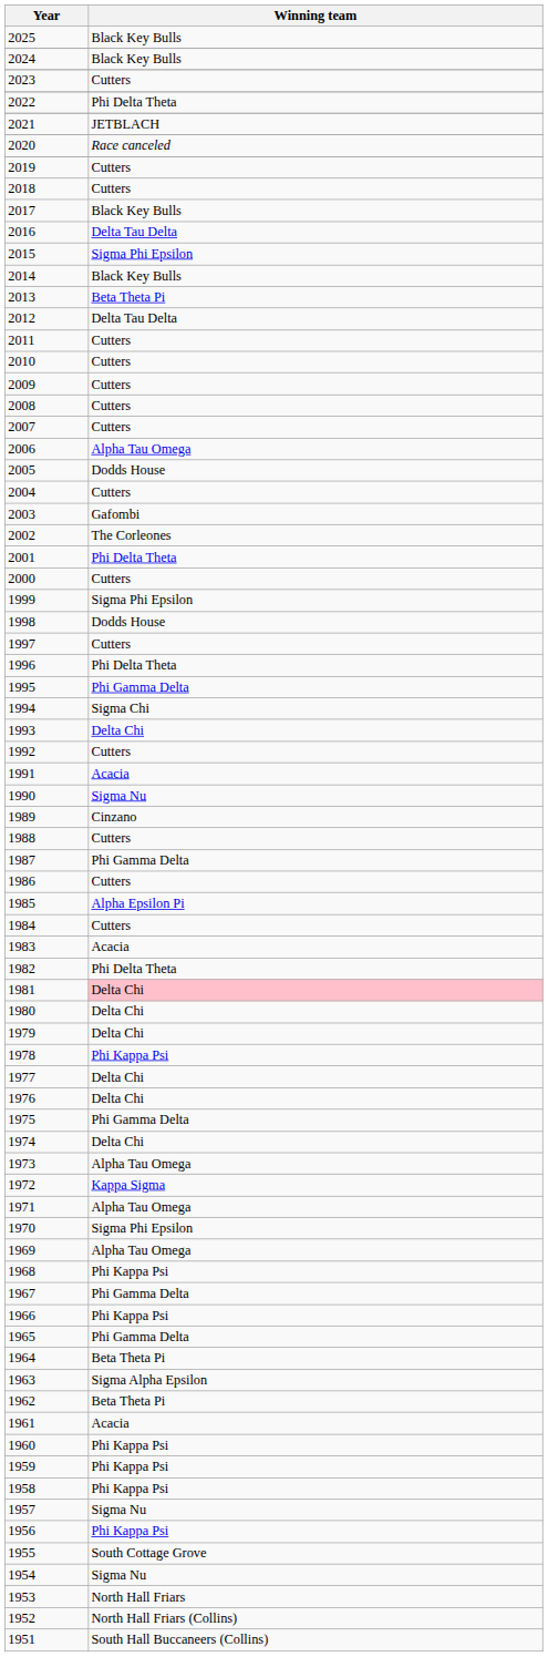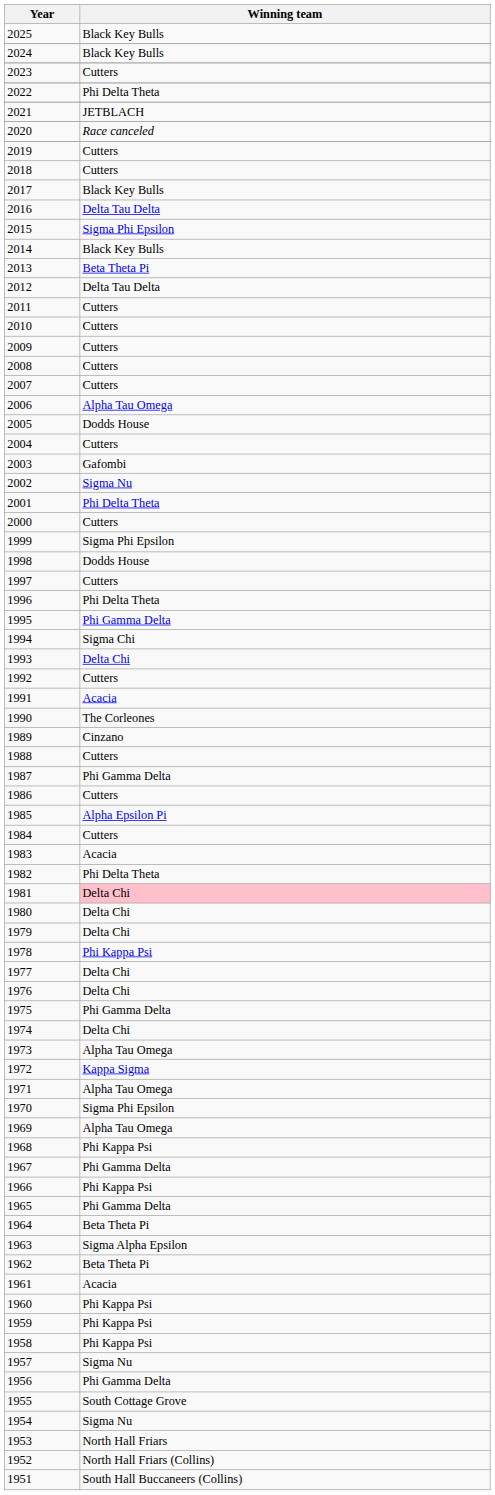2002 | Winning team: The Corleones -> Sigma Nu
1990 | Winning team: Sigma Nu -> The Corleones
1956 | Winning team: Phi Kappa Psi -> Phi Gamma Delta
